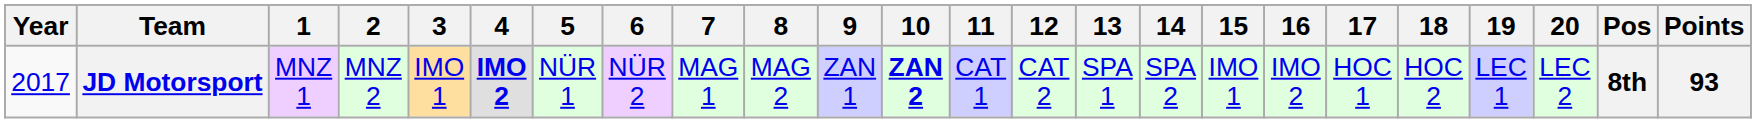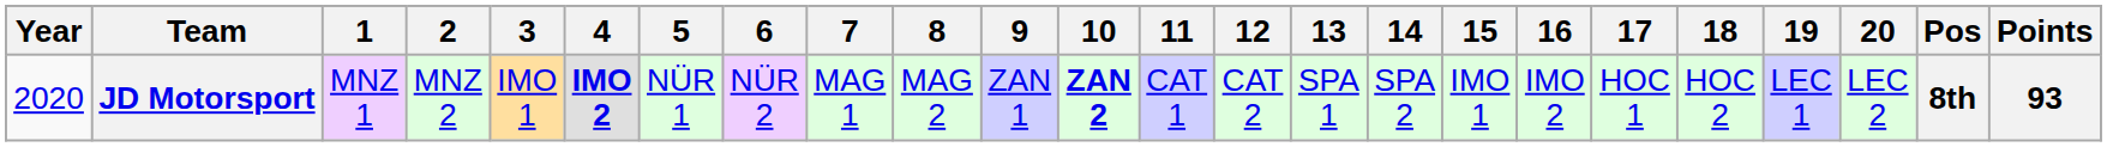JD Motorsport | Year: 2017 -> 2020
